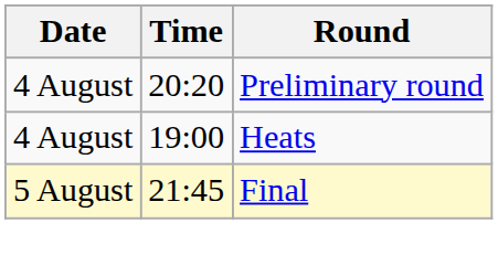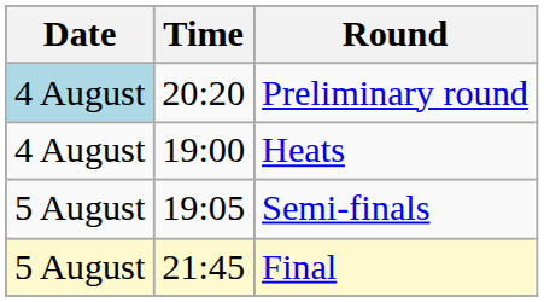Preliminary round | Date: no background -> lightblue background
+ row: 5 August | 19:05 | Semi-finals
